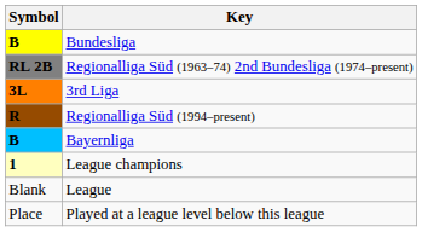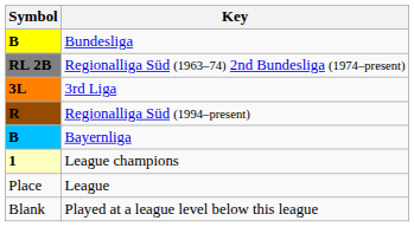League | Symbol: Blank -> Place
Played at a league level below this league | Symbol: Place -> Blank
